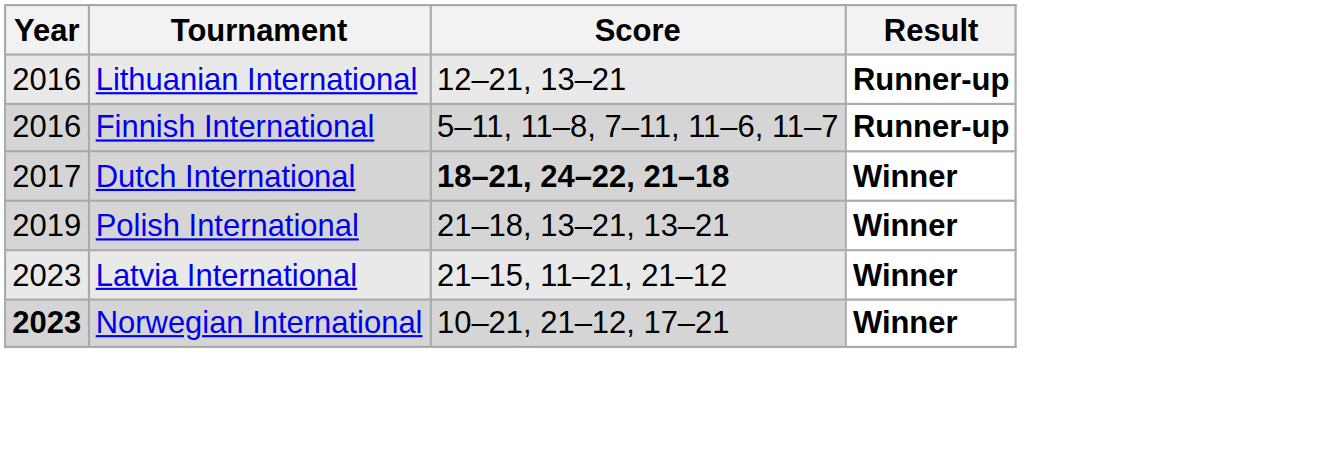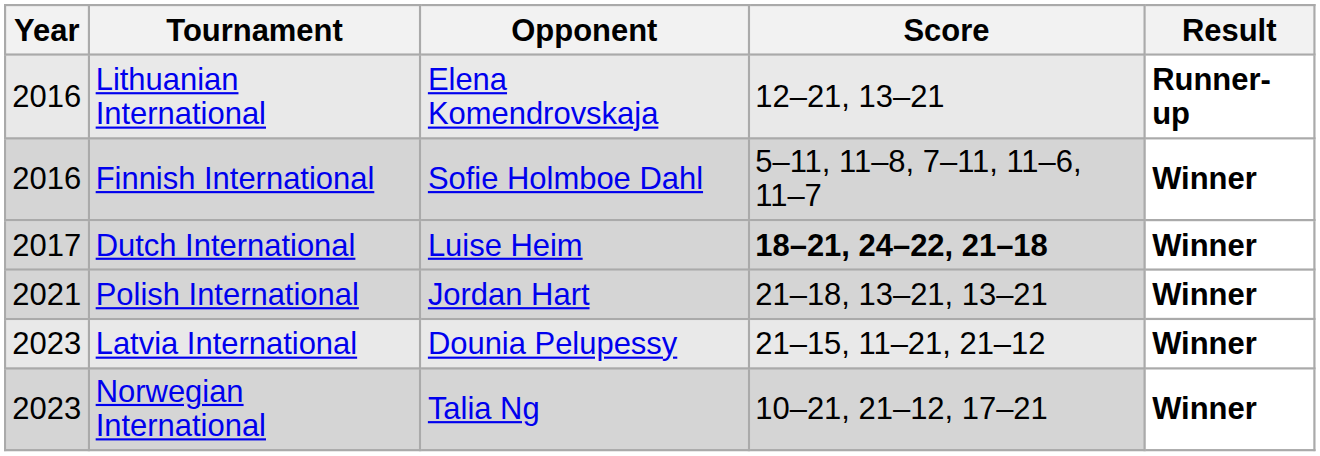+ column: Opponent | Elena Komendrovskaja | Sofie Holmboe Dahl | Luise Heim | Jordan Hart | Dounia Pelupessy | Talia Ng
Finnish International | Result: Runner-up -> Winner
Polish International | Year: 2019 -> 2021
Norwegian International | Year: bold -> normal
